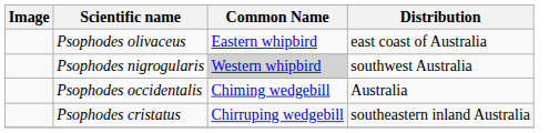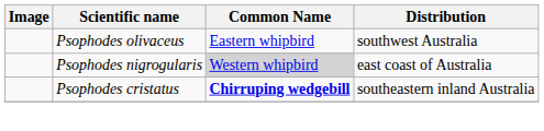Psophodes olivaceus | Distribution: east coast of Australia -> southwest Australia
Psophodes nigrogularis | Distribution: southwest Australia -> east coast of Australia
- row: Psophodes occidentalis | Chiming wedgebill | Australia
Psophodes cristatus | Common Name: normal -> bold
